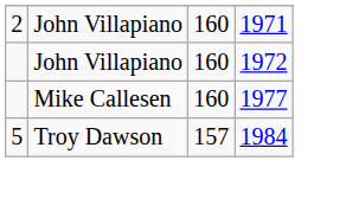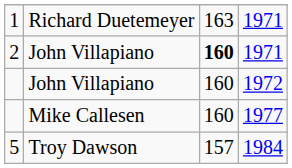+ row: 1 | Richard Duetemeyer | 163 | 1971
2 | column 3: normal -> bold
